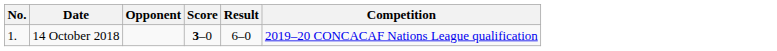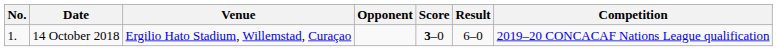+ column: Venue | Ergilio Hato Stadium, Willemstad, Curaçao
